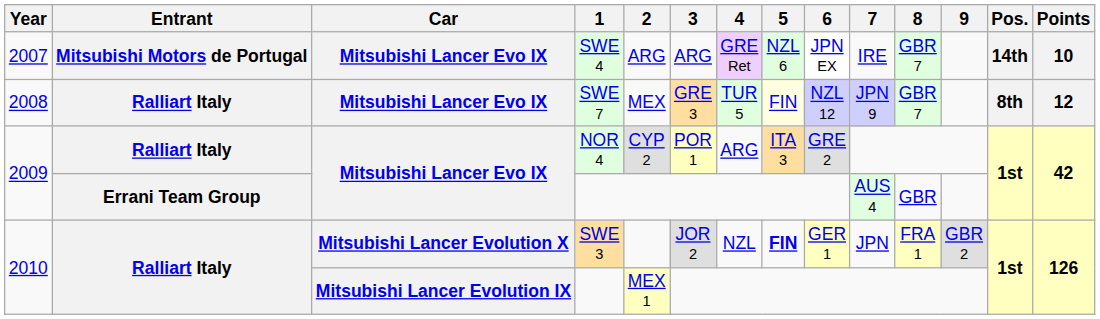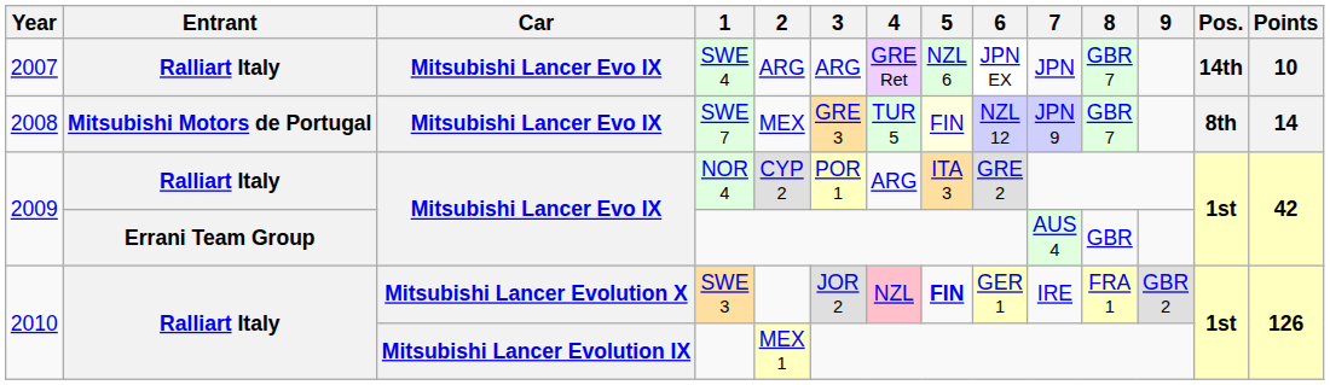SWE 4 | Entrant: Mitsubishi Motors de Portugal -> Ralliart Italy
SWE 4 | 7: IRE -> JPN
SWE 7 | Entrant: Ralliart Italy -> Mitsubishi Motors de Portugal
SWE 7 | Points: 12 -> 14
SWE 3 | 4: no background -> pink background
SWE 3 | 7: JPN -> IRE
